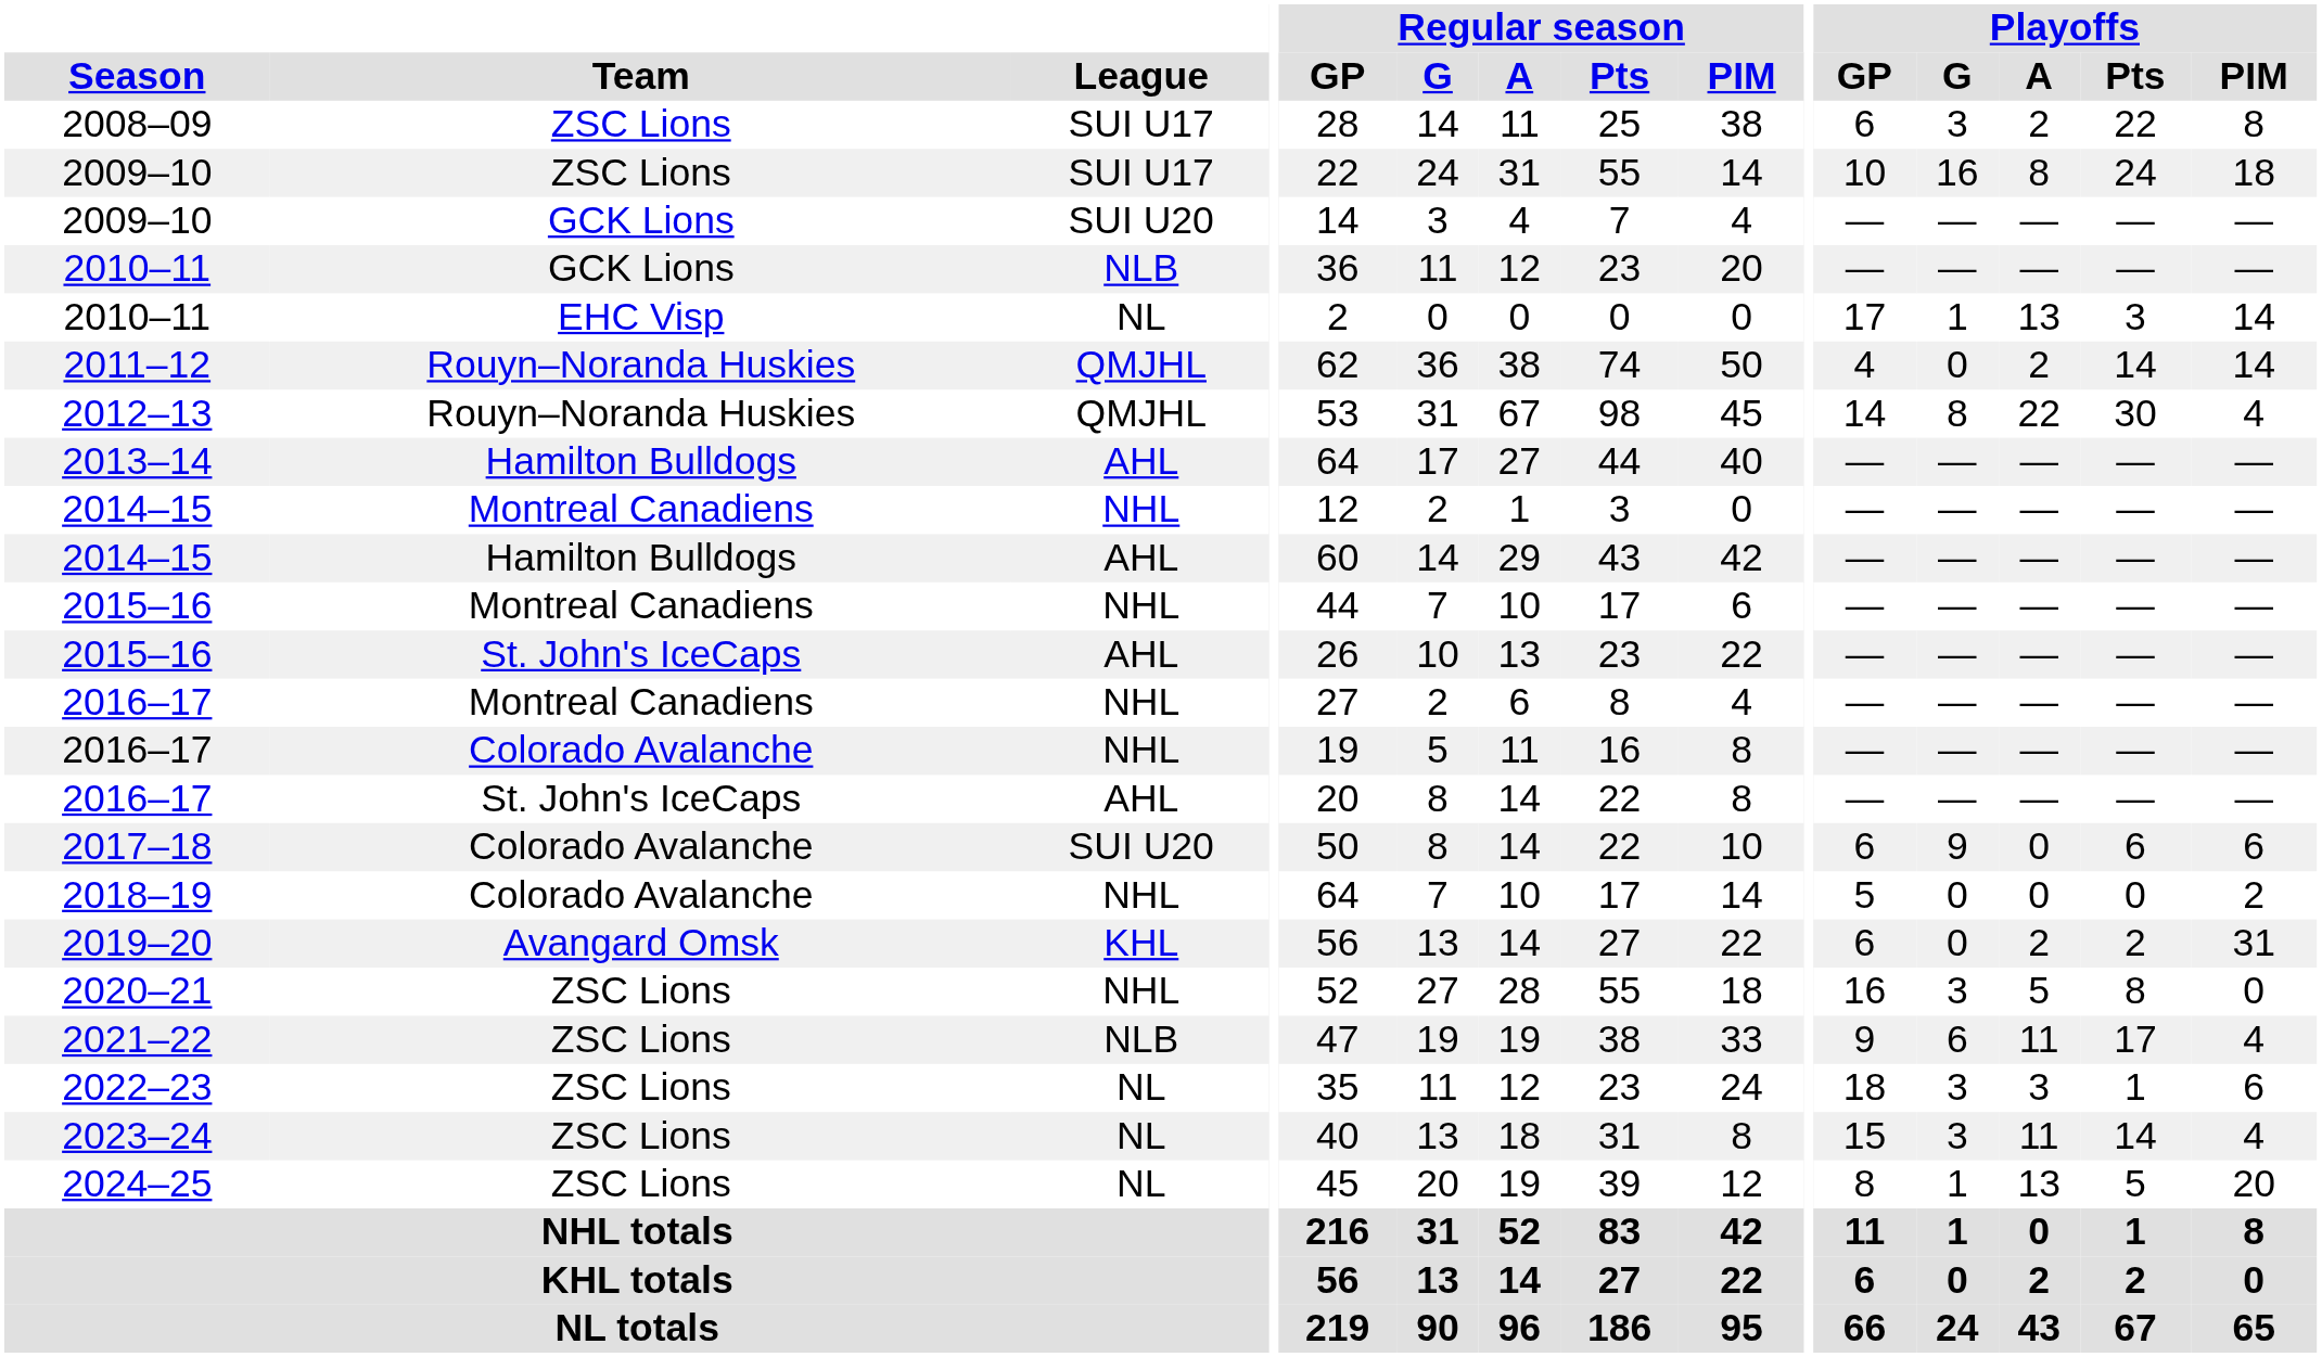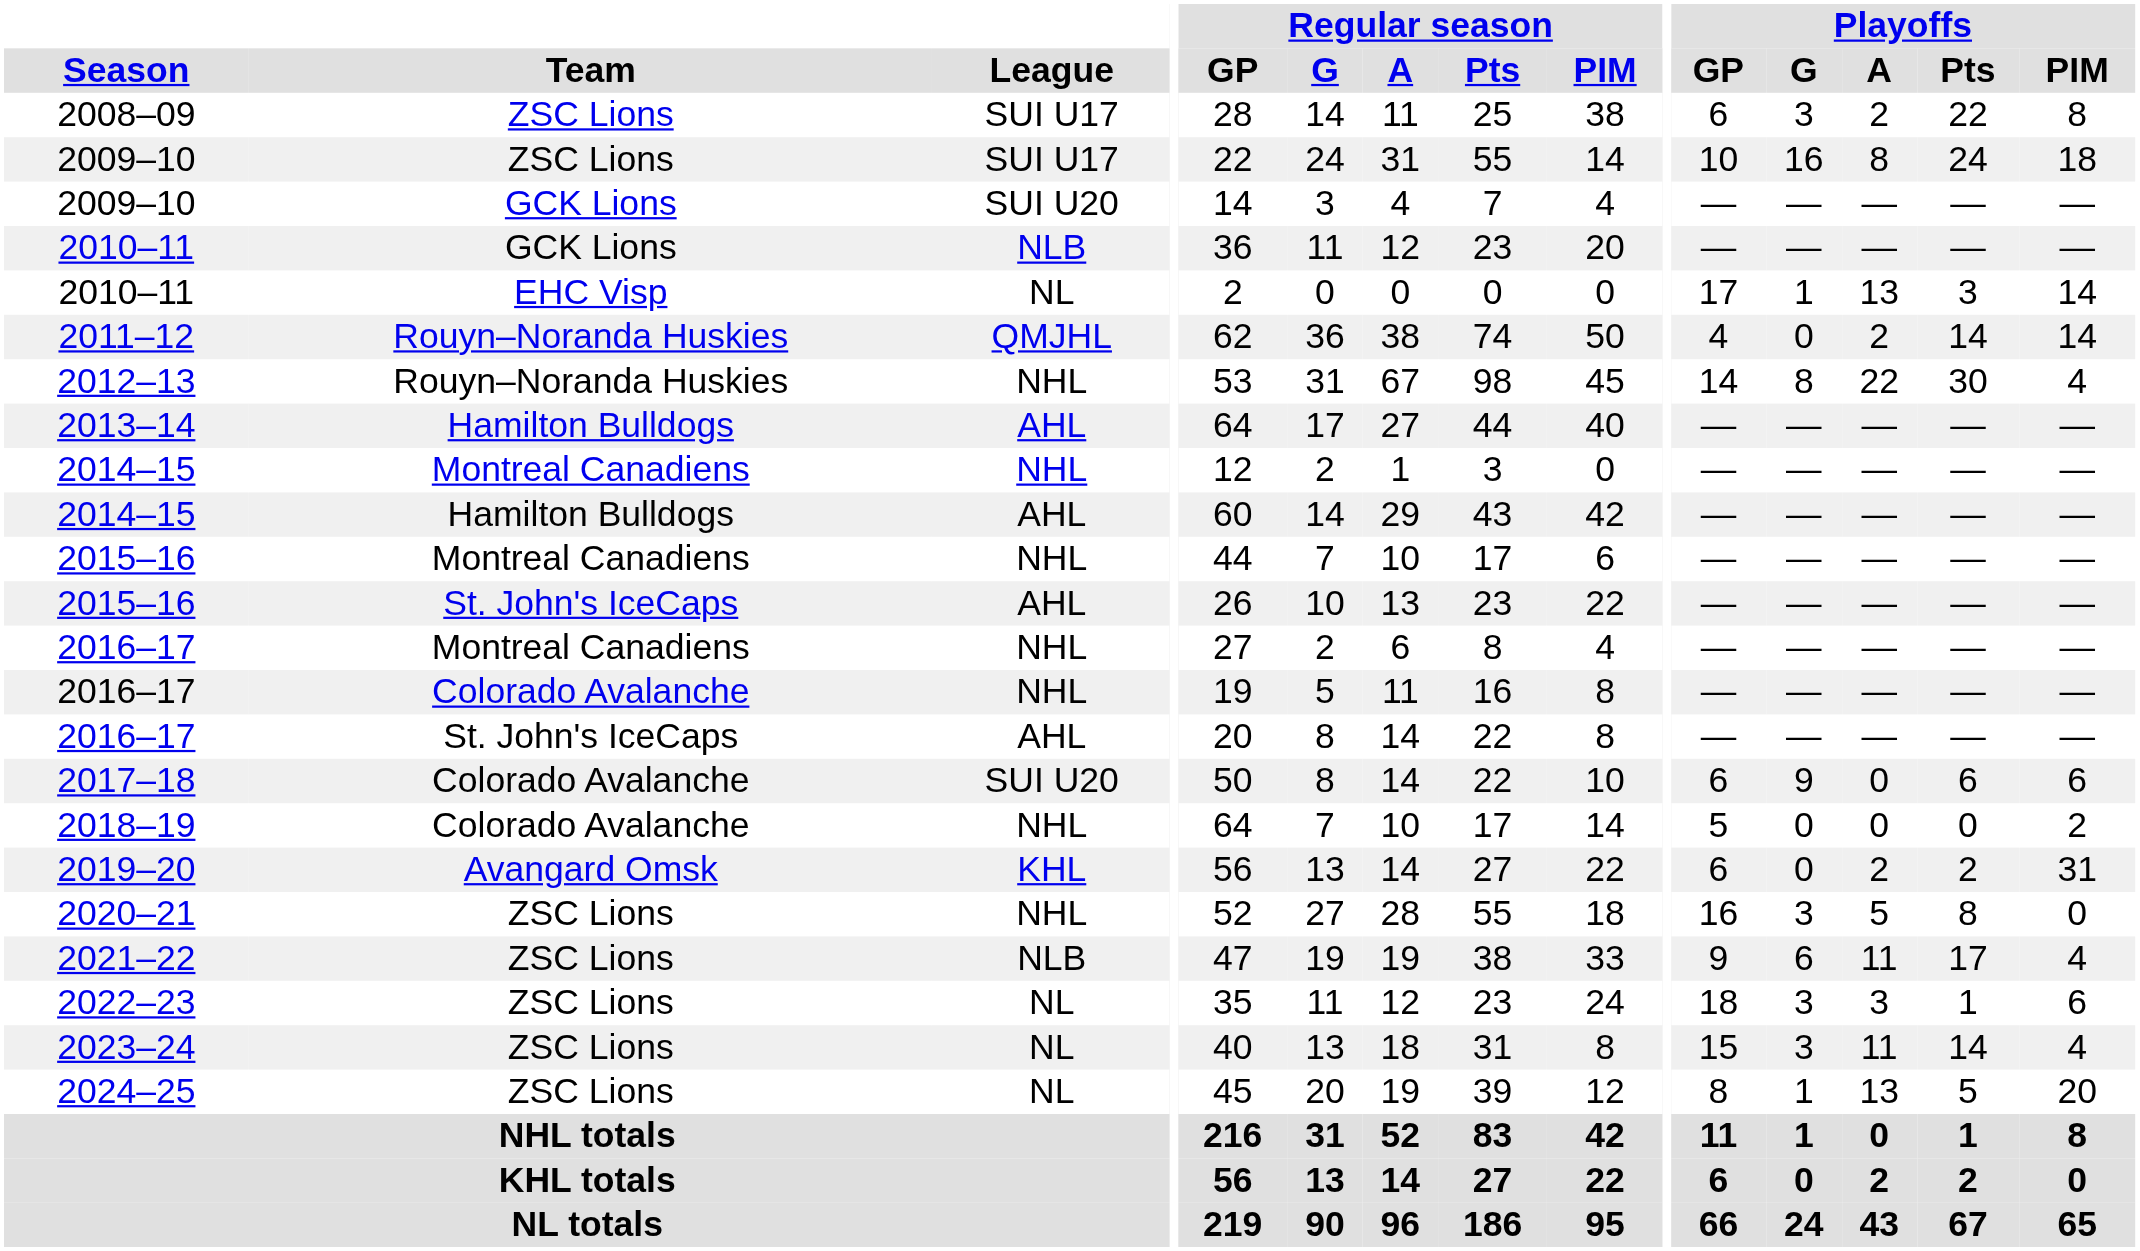2012–13 | League: QMJHL -> NHL
